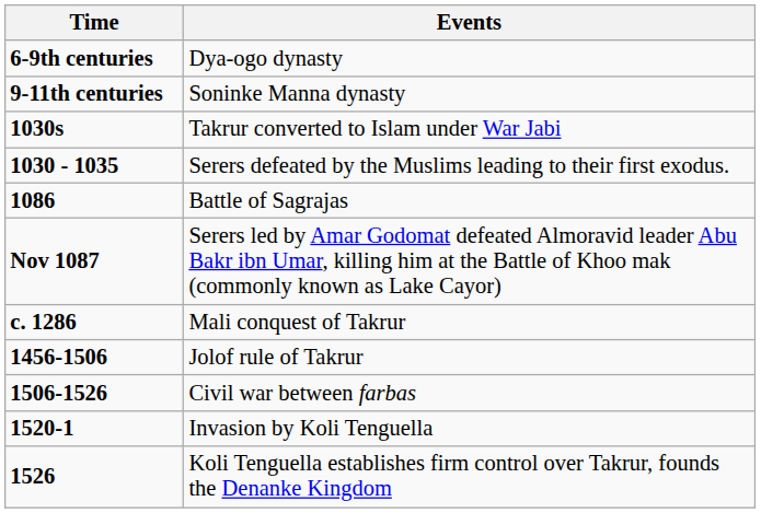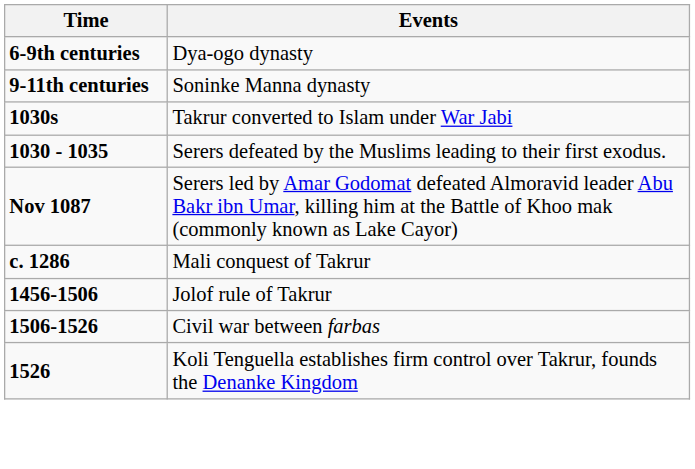- row: 1086 | Battle of Sagrajas
- row: 1520-1 | Invasion by Koli Tenguella
